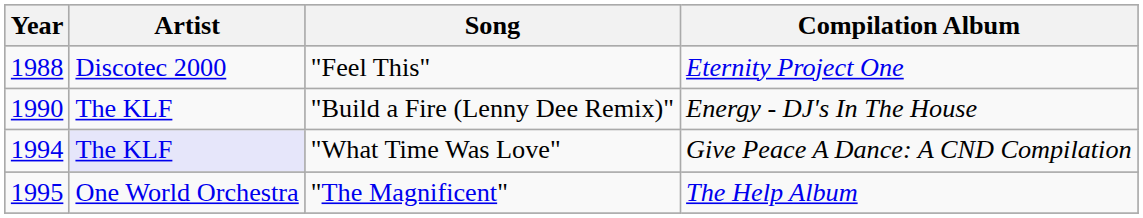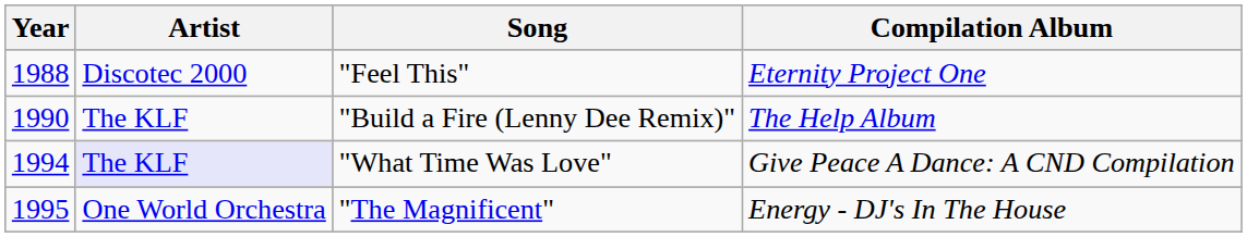"Build a Fire (Lenny Dee Remix)" | Compilation Album: Energy - DJ's In The House -> The Help Album
"The Magnificent" | Compilation Album: The Help Album -> Energy - DJ's In The House
